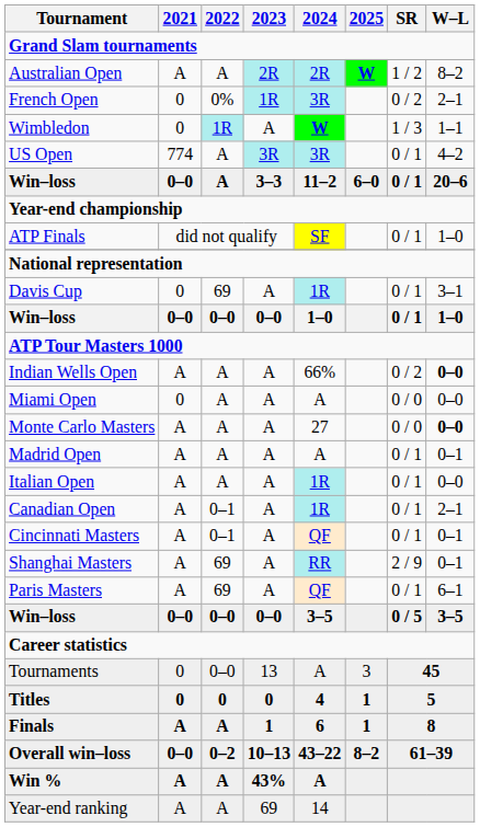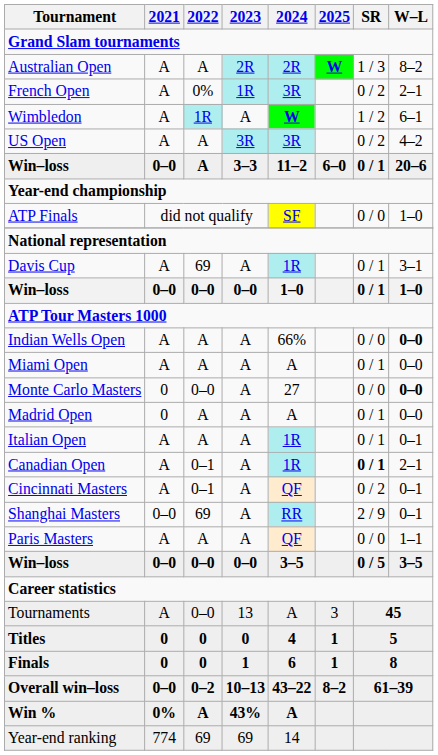Australian Open | SR: 1 / 2 -> 1 / 3
French Open | 2021: 0 -> A
Wimbledon | 2021: 0 -> A
Wimbledon | SR: 1 / 3 -> 1 / 2
Wimbledon | W–L: 1–1 -> 6–1
US Open | 2021: 774 -> A
US Open | SR: 0 / 1 -> 0 / 2
ATP Finals | SR: 0 / 1 -> 0 / 0
Davis Cup | 2021: 0 -> A
Indian Wells Open | SR: 0 / 2 -> 0 / 0
Miami Open | 2021: 0 -> A
Miami Open | SR: 0 / 0 -> 0 / 1
Monte Carlo Masters | 2021: A -> 0
Monte Carlo Masters | 2022: A -> 0–0
Madrid Open | 2021: A -> 0
Madrid Open | W–L: 0–1 -> 0–0
Italian Open | W–L: 0–0 -> 0–1
Canadian Open | SR: normal -> bold
Cincinnati Masters | SR: 0 / 1 -> 0 / 2
Shanghai Masters | 2021: A -> 0–0
Paris Masters | 2022: 69 -> A
Paris Masters | SR: 0 / 1 -> 0 / 0
Paris Masters | W–L: 6–1 -> 1–1
Tournaments | 2021: 0 -> A
Finals | 2021: A -> 0
Finals | 2022: A -> 0
Win % | 2021: A -> 0%
Year-end ranking | 2021: A -> 774
Year-end ranking | 2022: A -> 69
